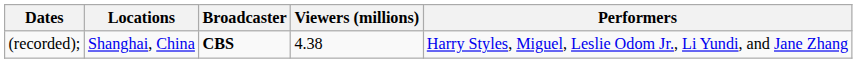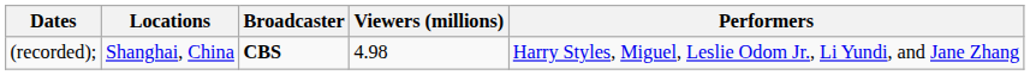(recorded); | Viewers (millions): 4.38 -> 4.98
